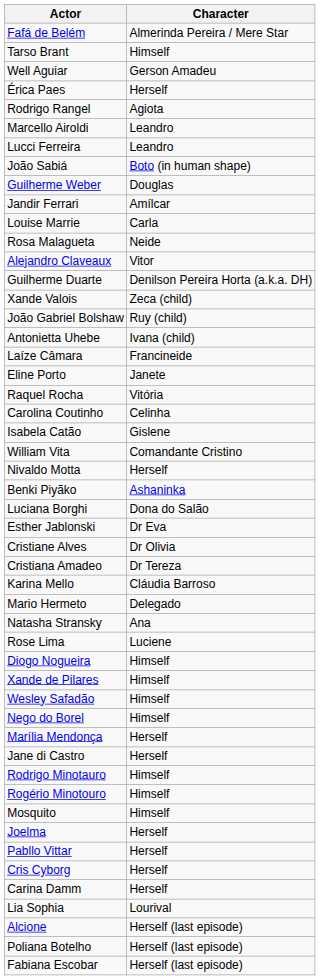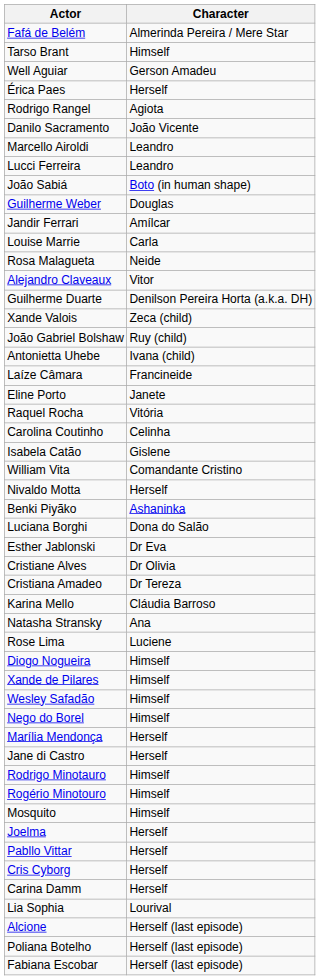+ row: Danilo Sacramento | João Vicente
- row: Mario Hermeto | Delegado
